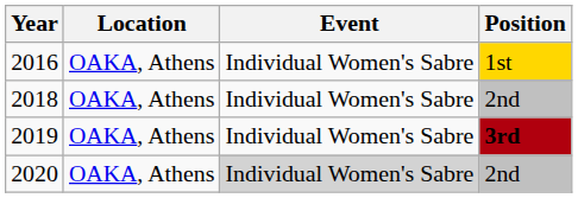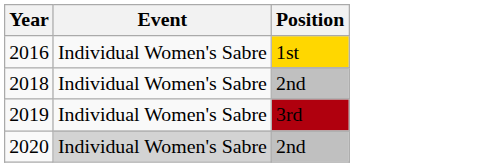- column: Location | OAKA, Athens | OAKA, Athens | OAKA, Athens | OAKA, Athens
2019 | Position: bold -> normal
